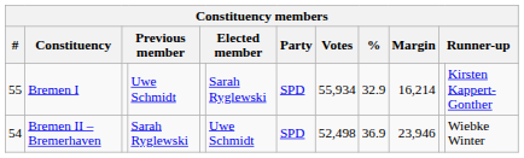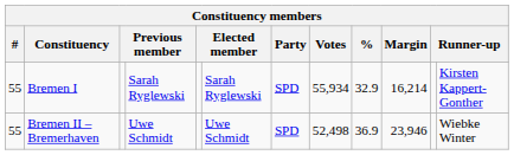Bremen I | column 4: Uwe Schmidt -> Sarah Ryglewski
Bremen II – Bremerhaven | #: 54 -> 55
Bremen II – Bremerhaven | column 4: Sarah Ryglewski -> Uwe Schmidt
